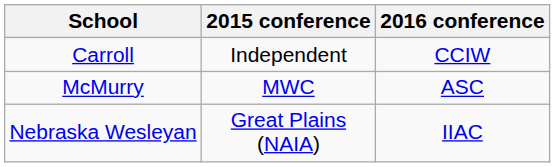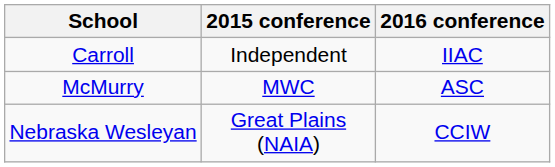Carroll | 2016 conference: CCIW -> IIAC
Nebraska Wesleyan | 2016 conference: IIAC -> CCIW
